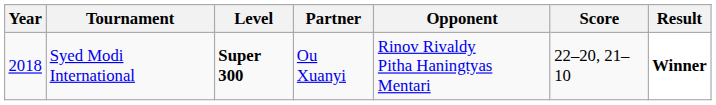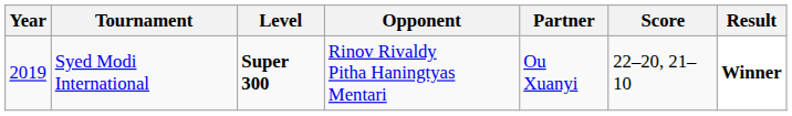columns swapped: Partner <-> Opponent
Syed Modi International | Year: 2018 -> 2019
